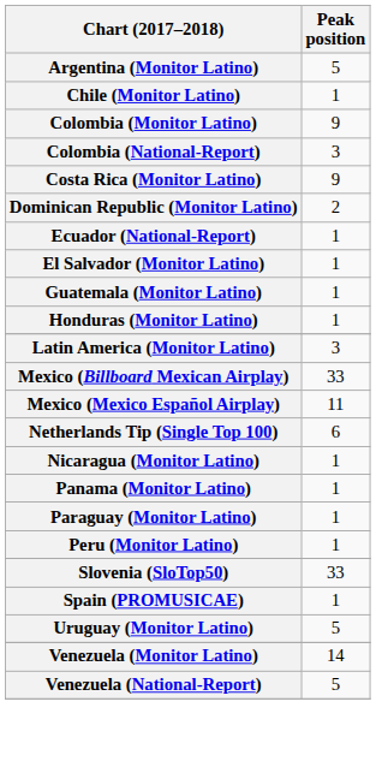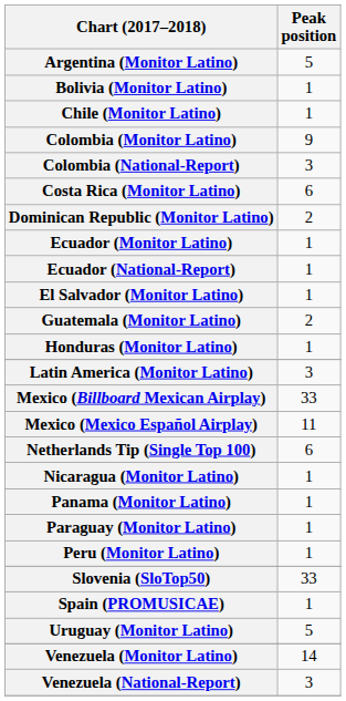+ row: Bolivia (Monitor Latino) | 1
Costa Rica (Monitor Latino) | Peak position: 9 -> 6
+ row: Ecuador (Monitor Latino) | 1
Guatemala (Monitor Latino) | Peak position: 1 -> 2
Venezuela (National-Report) | Peak position: 5 -> 3
